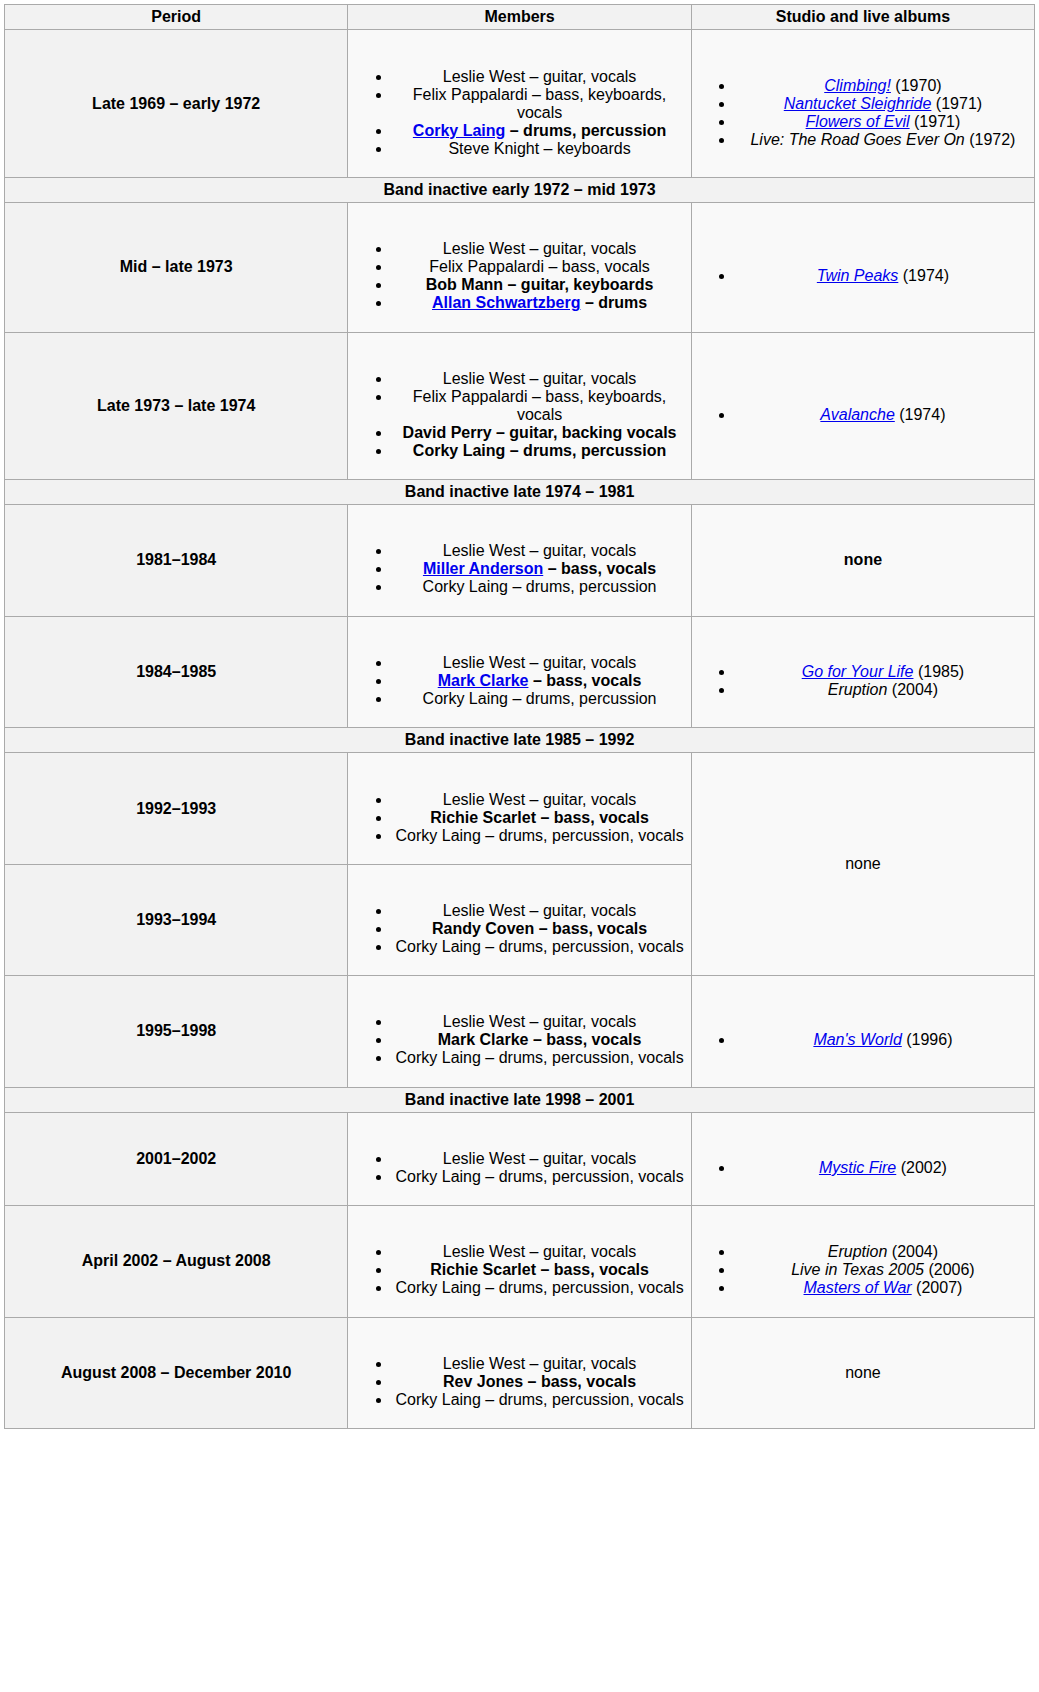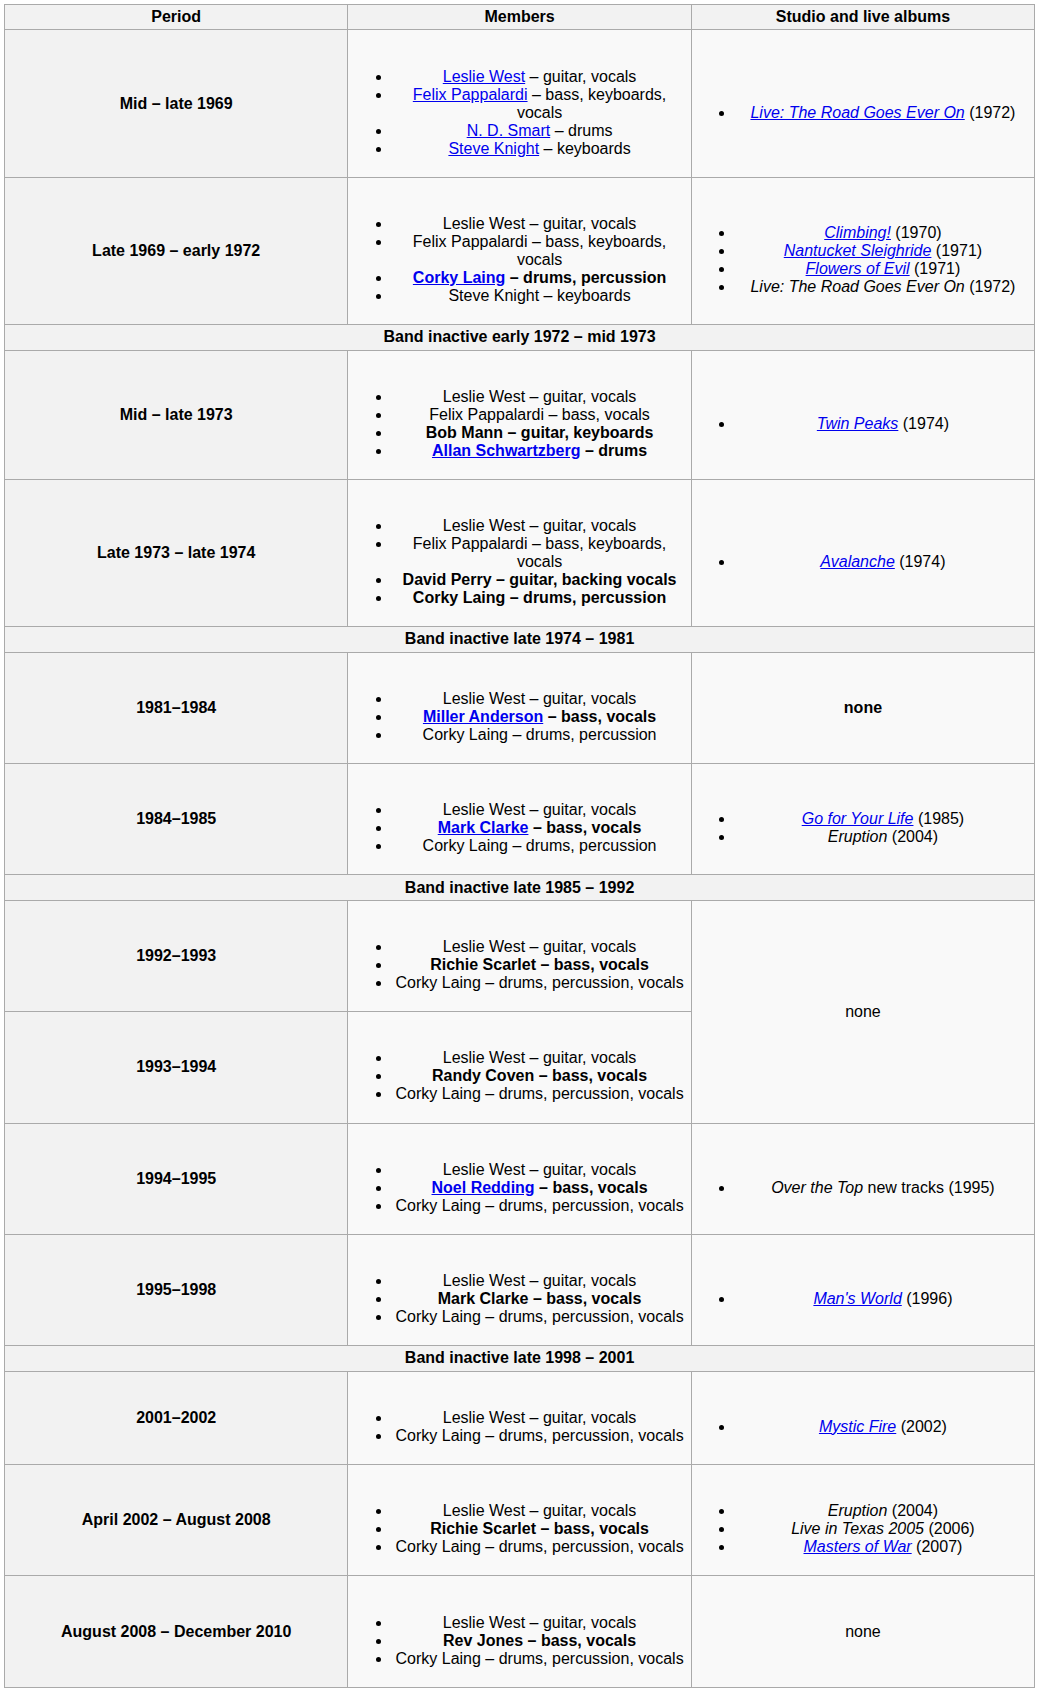+ row: Mid – late 1969 | Leslie West – guitar, vocals Felix Pappalardi – bass, keyboards, vocals N. D. Smart – drums Steve Knight – keyboards | Live: The Road Goes Ever On (1972)
+ row: 1994–1995 | Leslie West – guitar, vocals Noel Redding – bass, vocals Corky Laing – drums, percussion, vocals | Over the Top new tracks (1995)
